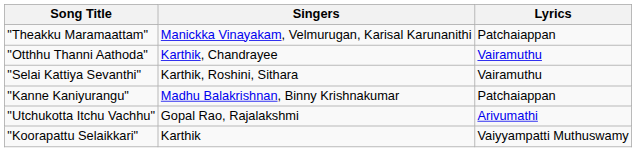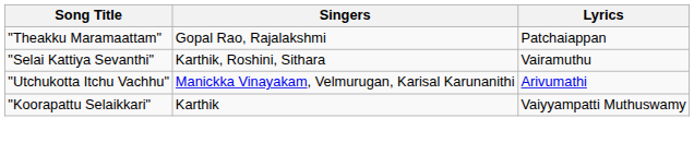"Theakku Maramaattam" | Singers: Manickka Vinayakam, Velmurugan, Karisal Karunanithi -> Gopal Rao, Rajalakshmi
- row: "Otthhu Thanni Aathoda" | Karthik, Chandrayee | Vairamuthu
- row: "Kanne Kaniyurangu" | Madhu Balakrishnan, Binny Krishnakumar | Patchaiappan
"Utchukotta Itchu Vachhu" | Singers: Gopal Rao, Rajalakshmi -> Manickka Vinayakam, Velmurugan, Karisal Karunanithi
